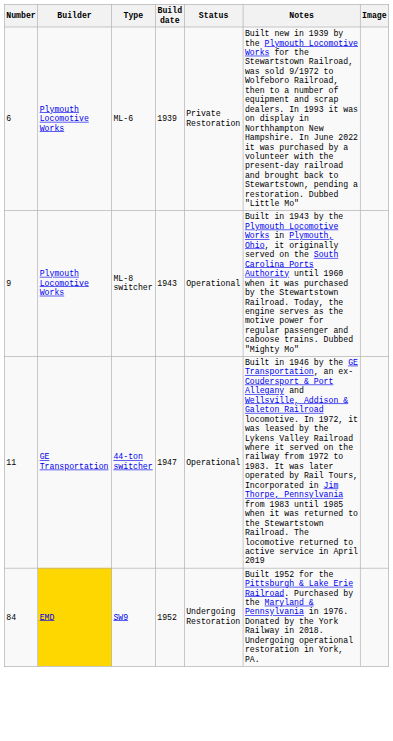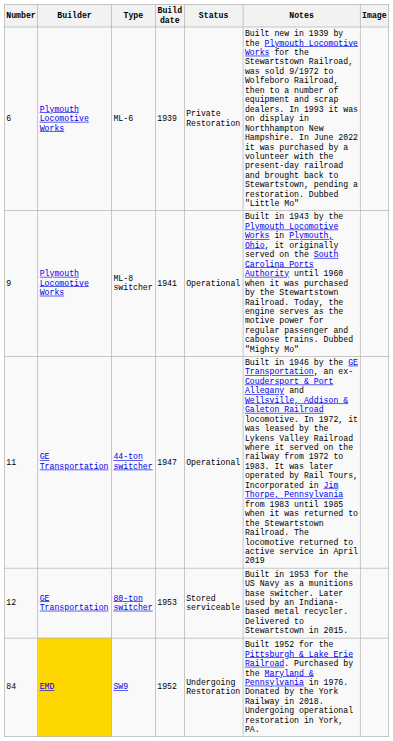ML-8 switcher | Build date: 1943 -> 1941
+ row: 12 | GE Transportation | 80-ton switcher | 1953 | Stored serviceable | Built in 1953 for the US Navy as a munitions base switcher. Later used by an Indiana-based metal recycler. Delivered to Stewartstown in 2015.
